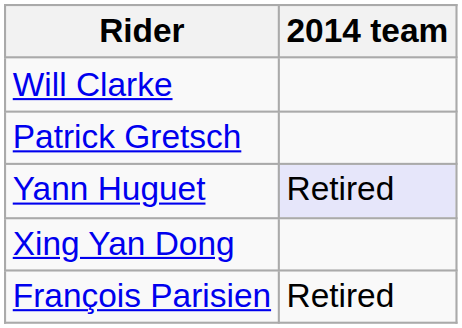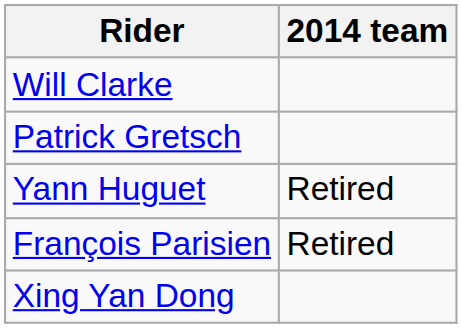Yann Huguet | 2014 team: lavender background -> no background
rows swapped: François Parisien <-> Xing Yan Dong
